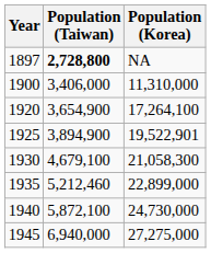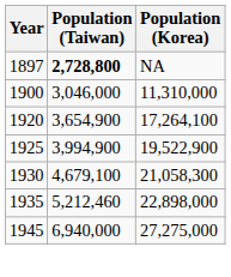1900 | Population (Taiwan): 3,406,000 -> 3,046,000
1925 | Population (Taiwan): 3,894,900 -> 3,994,900
1925 | Population (Korea): 19,522,901 -> 19,522,900
1935 | Population (Korea): 22,899,000 -> 22,898,000
- row: 1940 | 5,872,100 | 24,730,000
